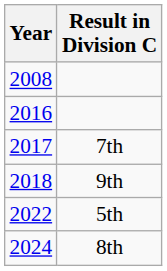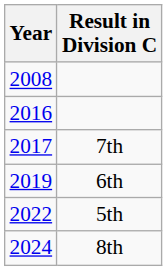- row: 2018 | 9th
+ row: 2019 | 6th
